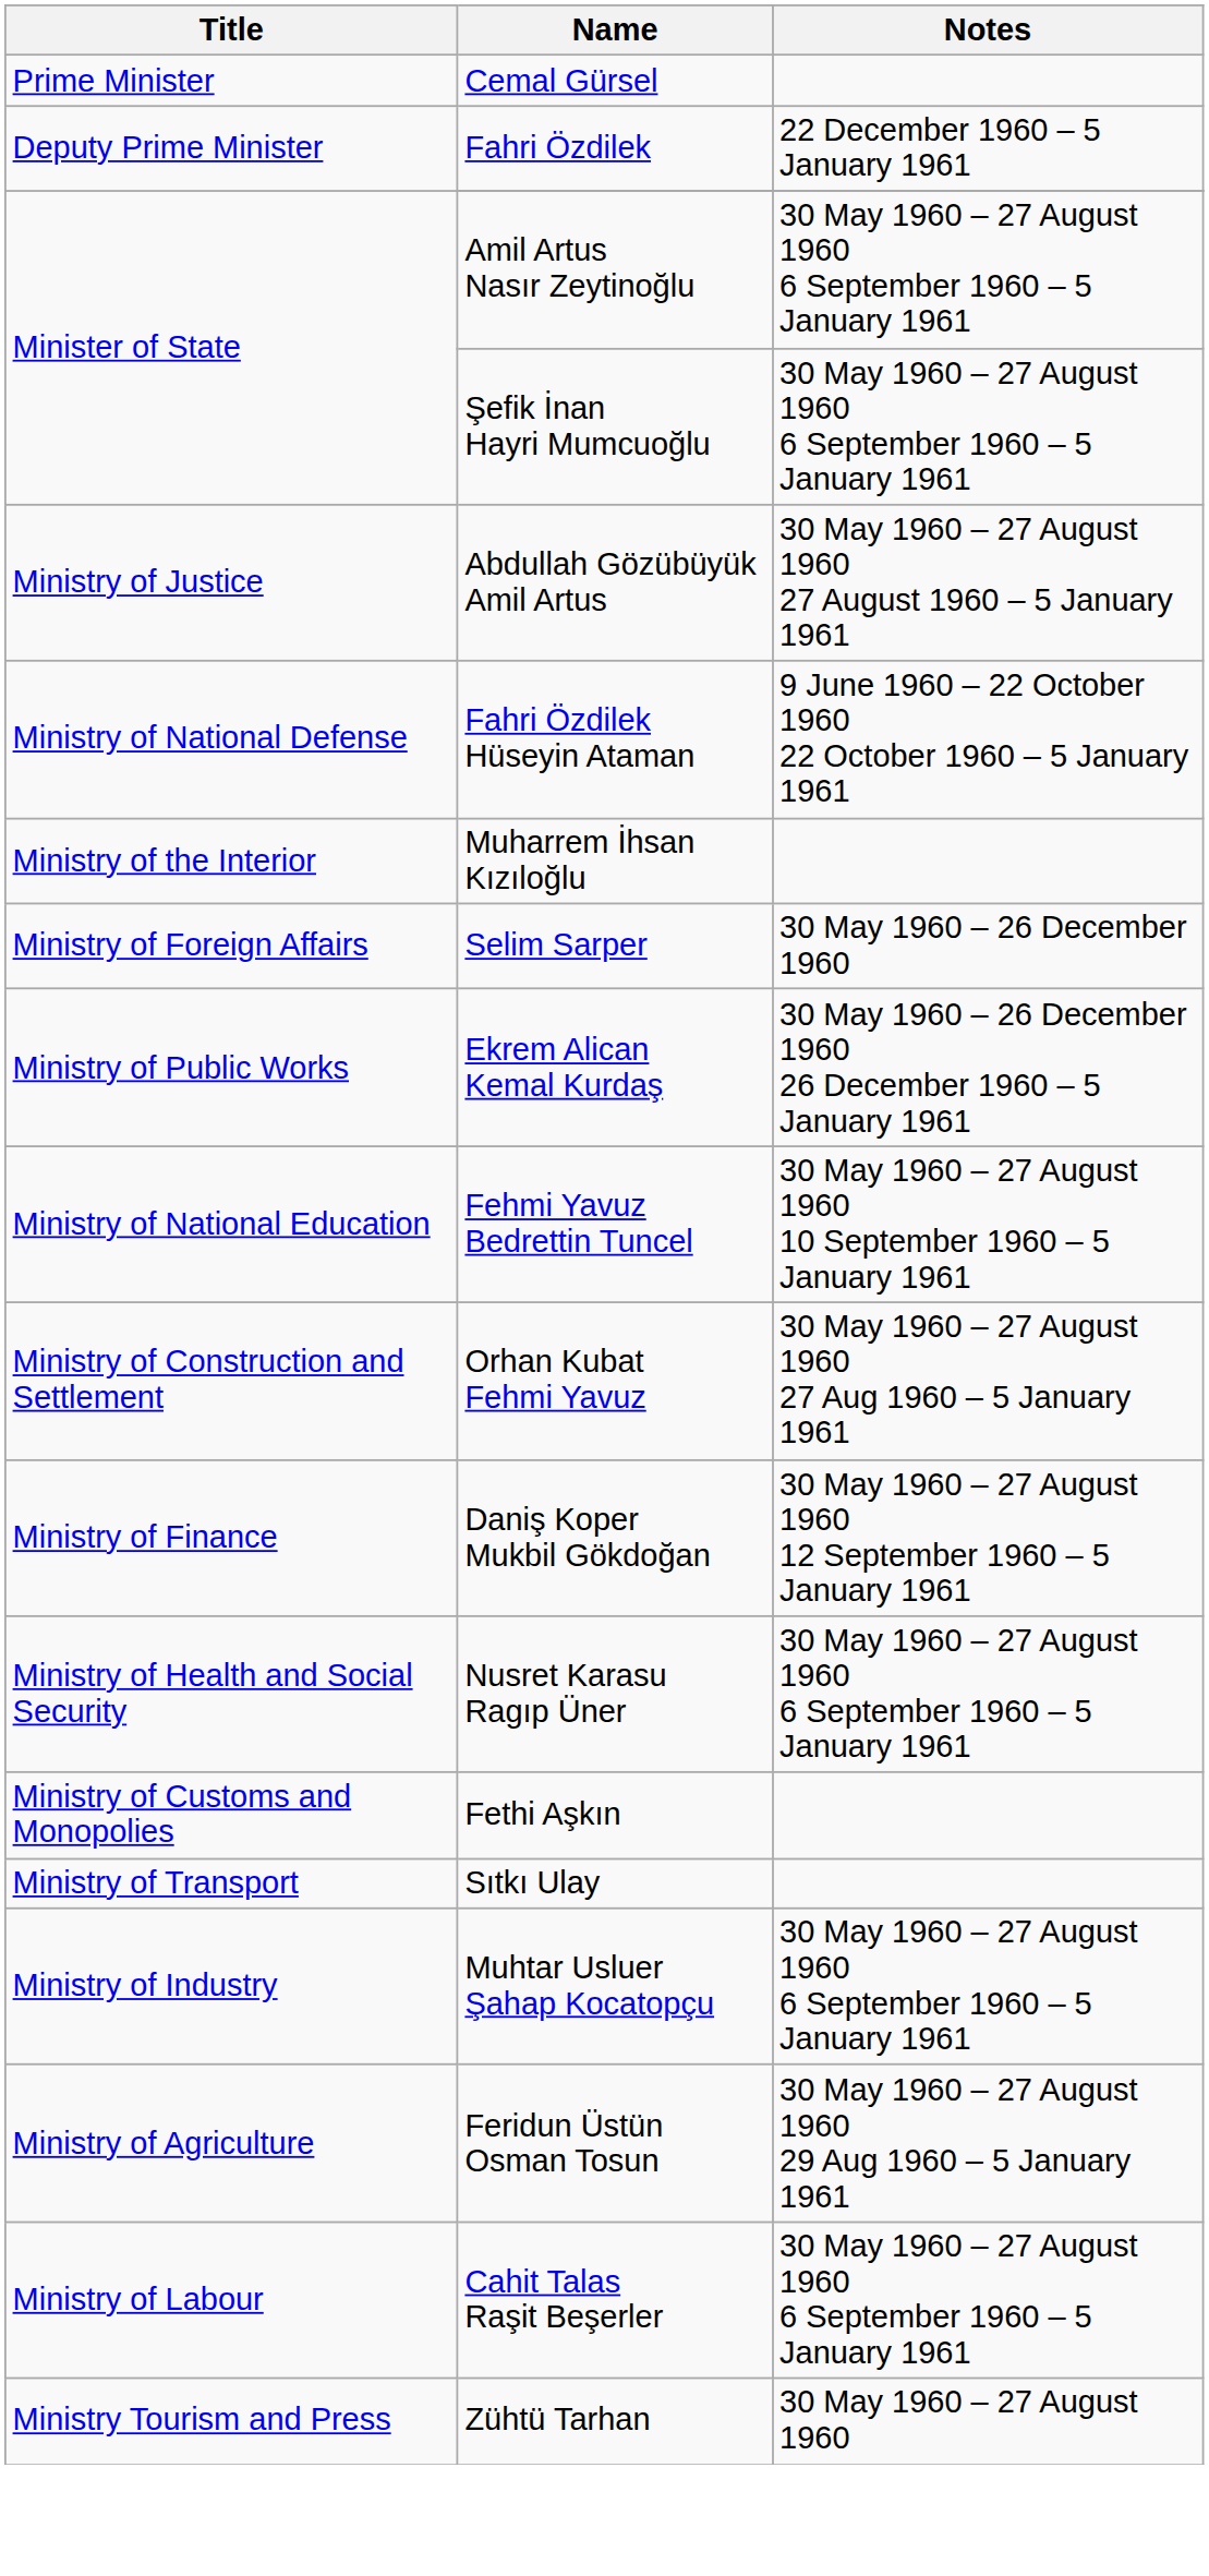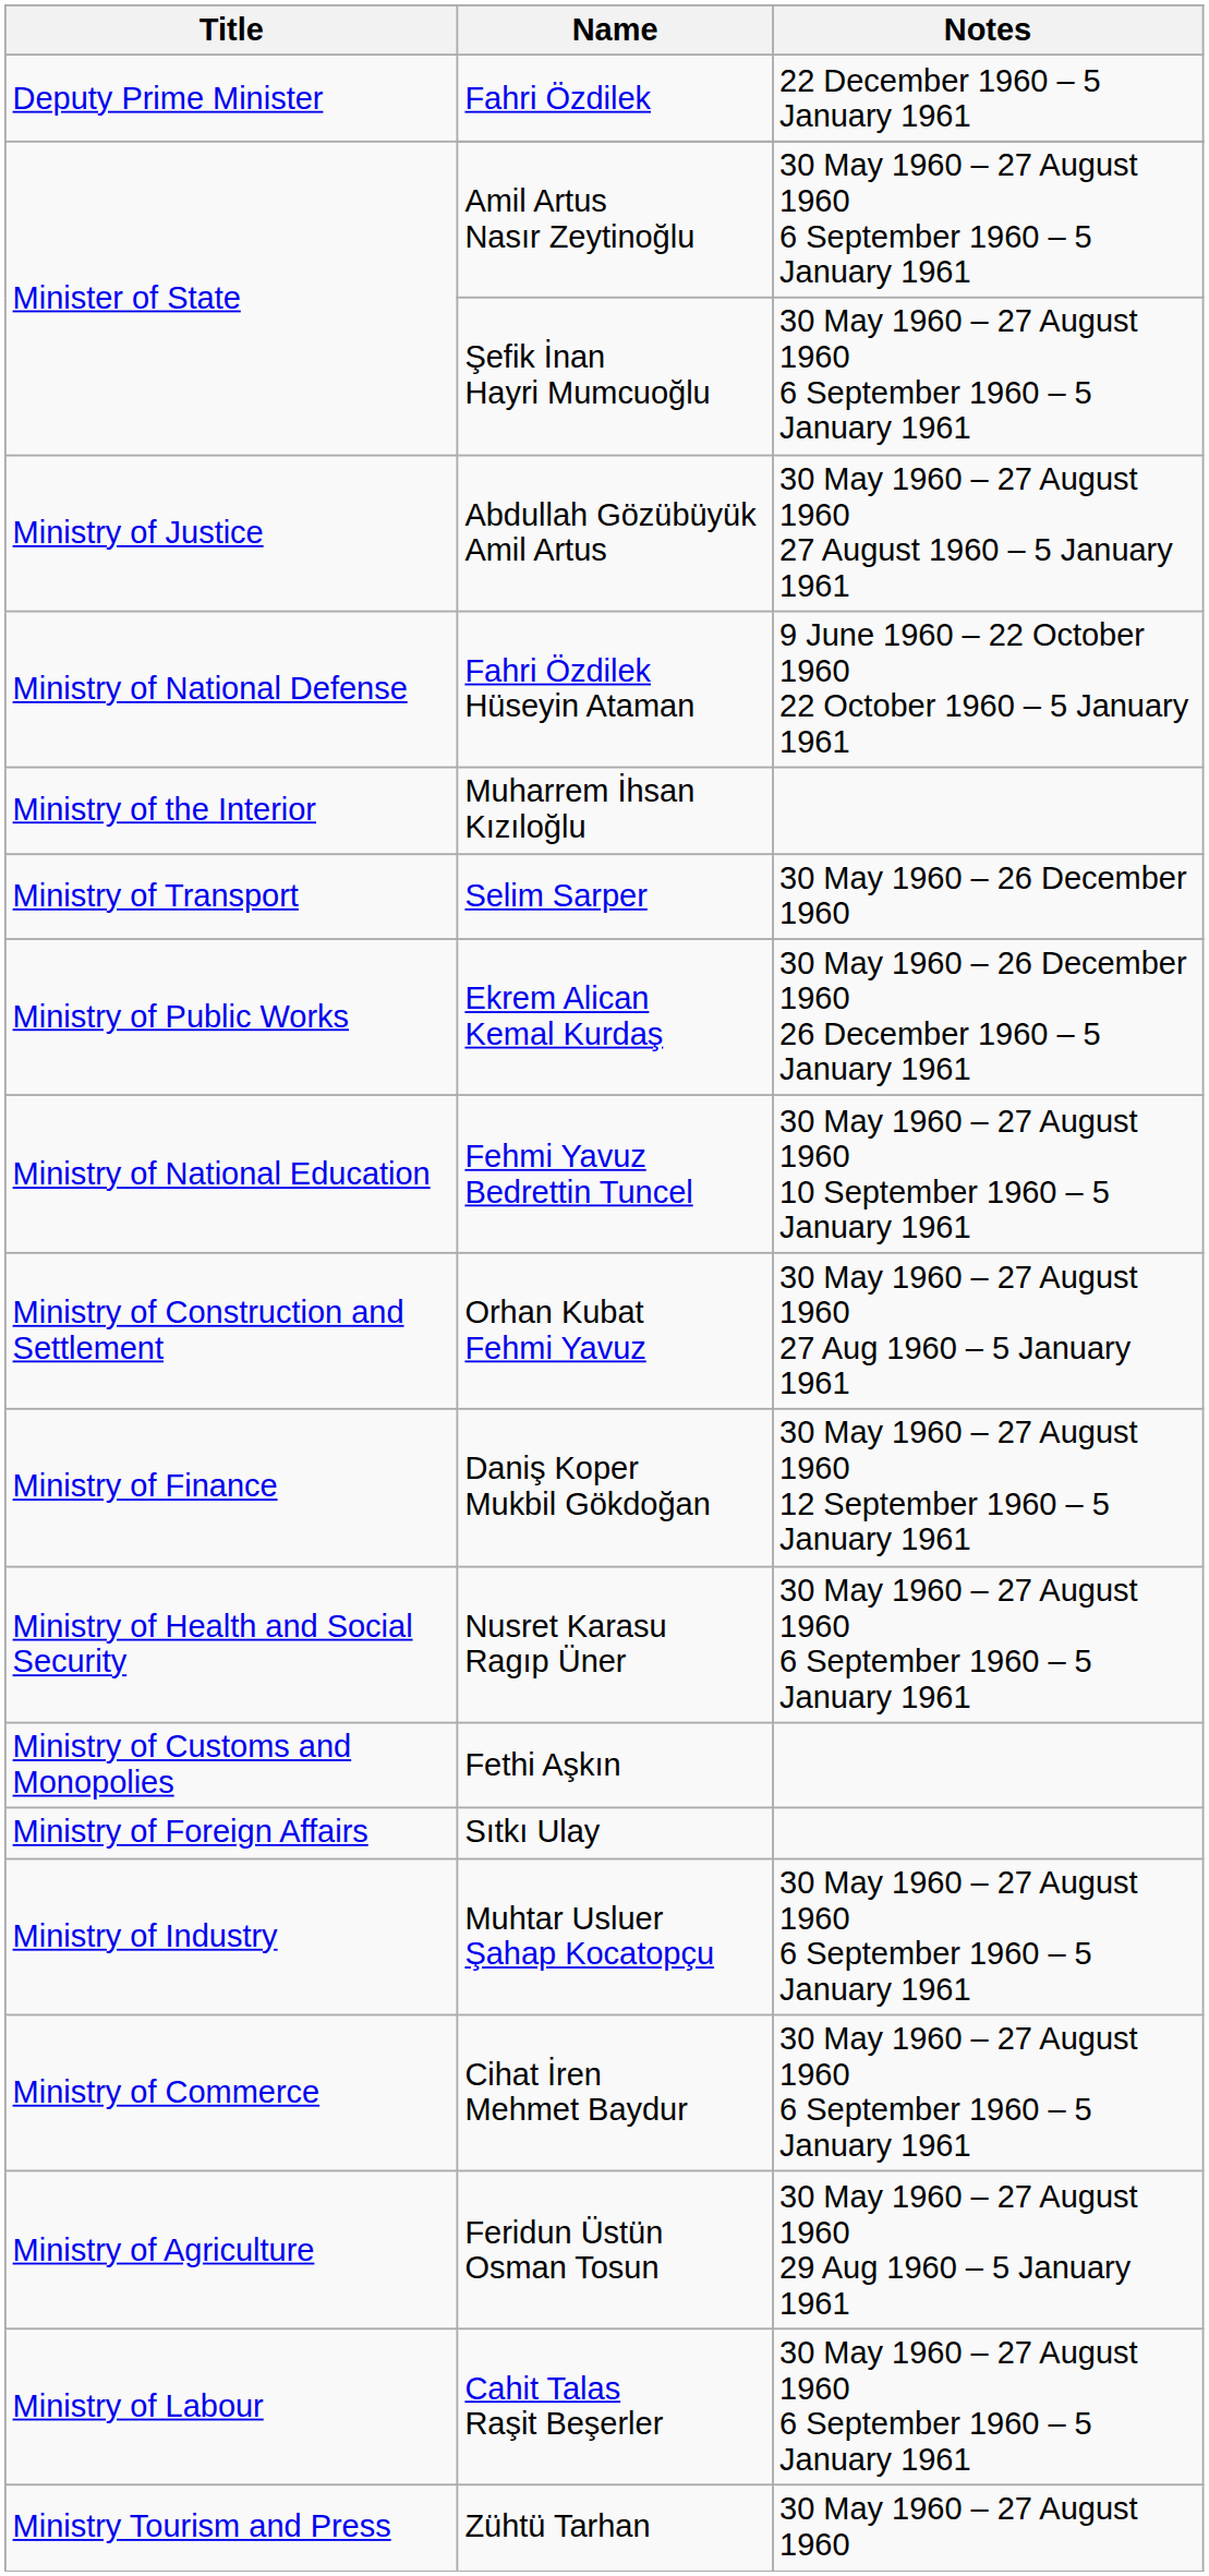- row: Prime Minister | Cemal Gürsel
Selim Sarper | Title: Ministry of Foreign Affairs -> Ministry of Transport
Sıtkı Ulay | Title: Ministry of Transport -> Ministry of Foreign Affairs
+ row: Ministry of Commerce | Cihat İren Mehmet Baydur | 30 May 1960 – 27 August 1960 6 September 1960 – 5 January 1961
